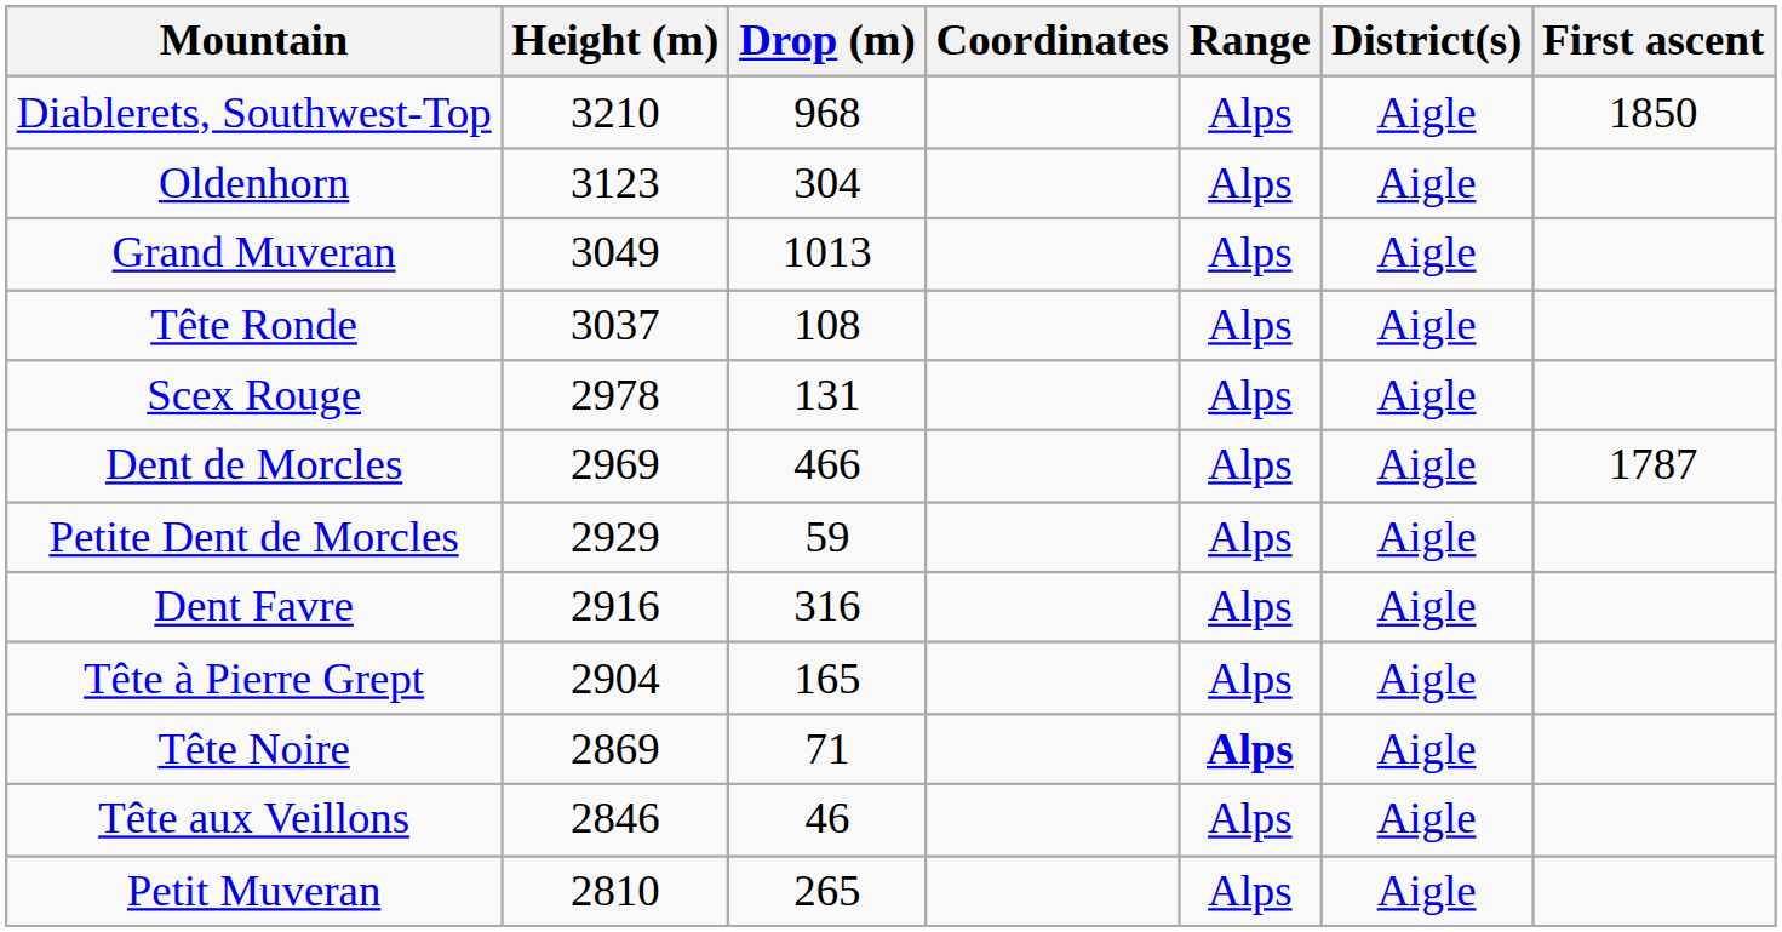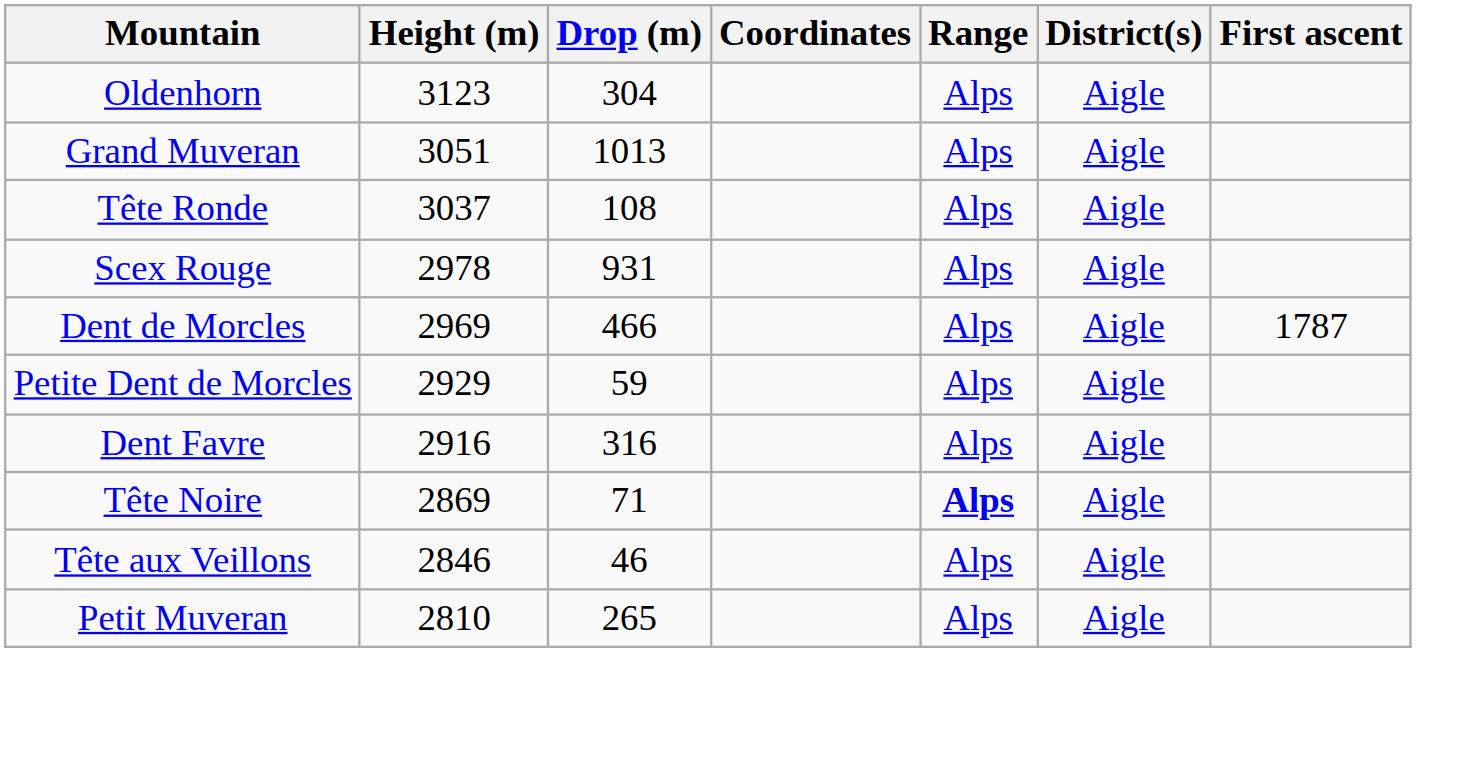- row: Diablerets, Southwest-Top | 3210 | 968 | Alps | Aigle | 1850
Grand Muveran | Height (m): 3049 -> 3051
Scex Rouge | Drop (m): 131 -> 931
- row: Tête à Pierre Grept | 2904 | 165 | Alps | Aigle
